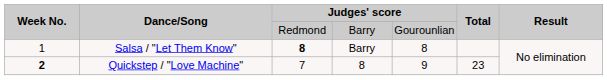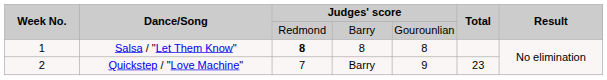Salsa / "Let Them Know" | column 4: Barry -> 8
Quickstep / "Love Machine" | Week No.: bold -> normal
Quickstep / "Love Machine" | column 4: 8 -> Barry
